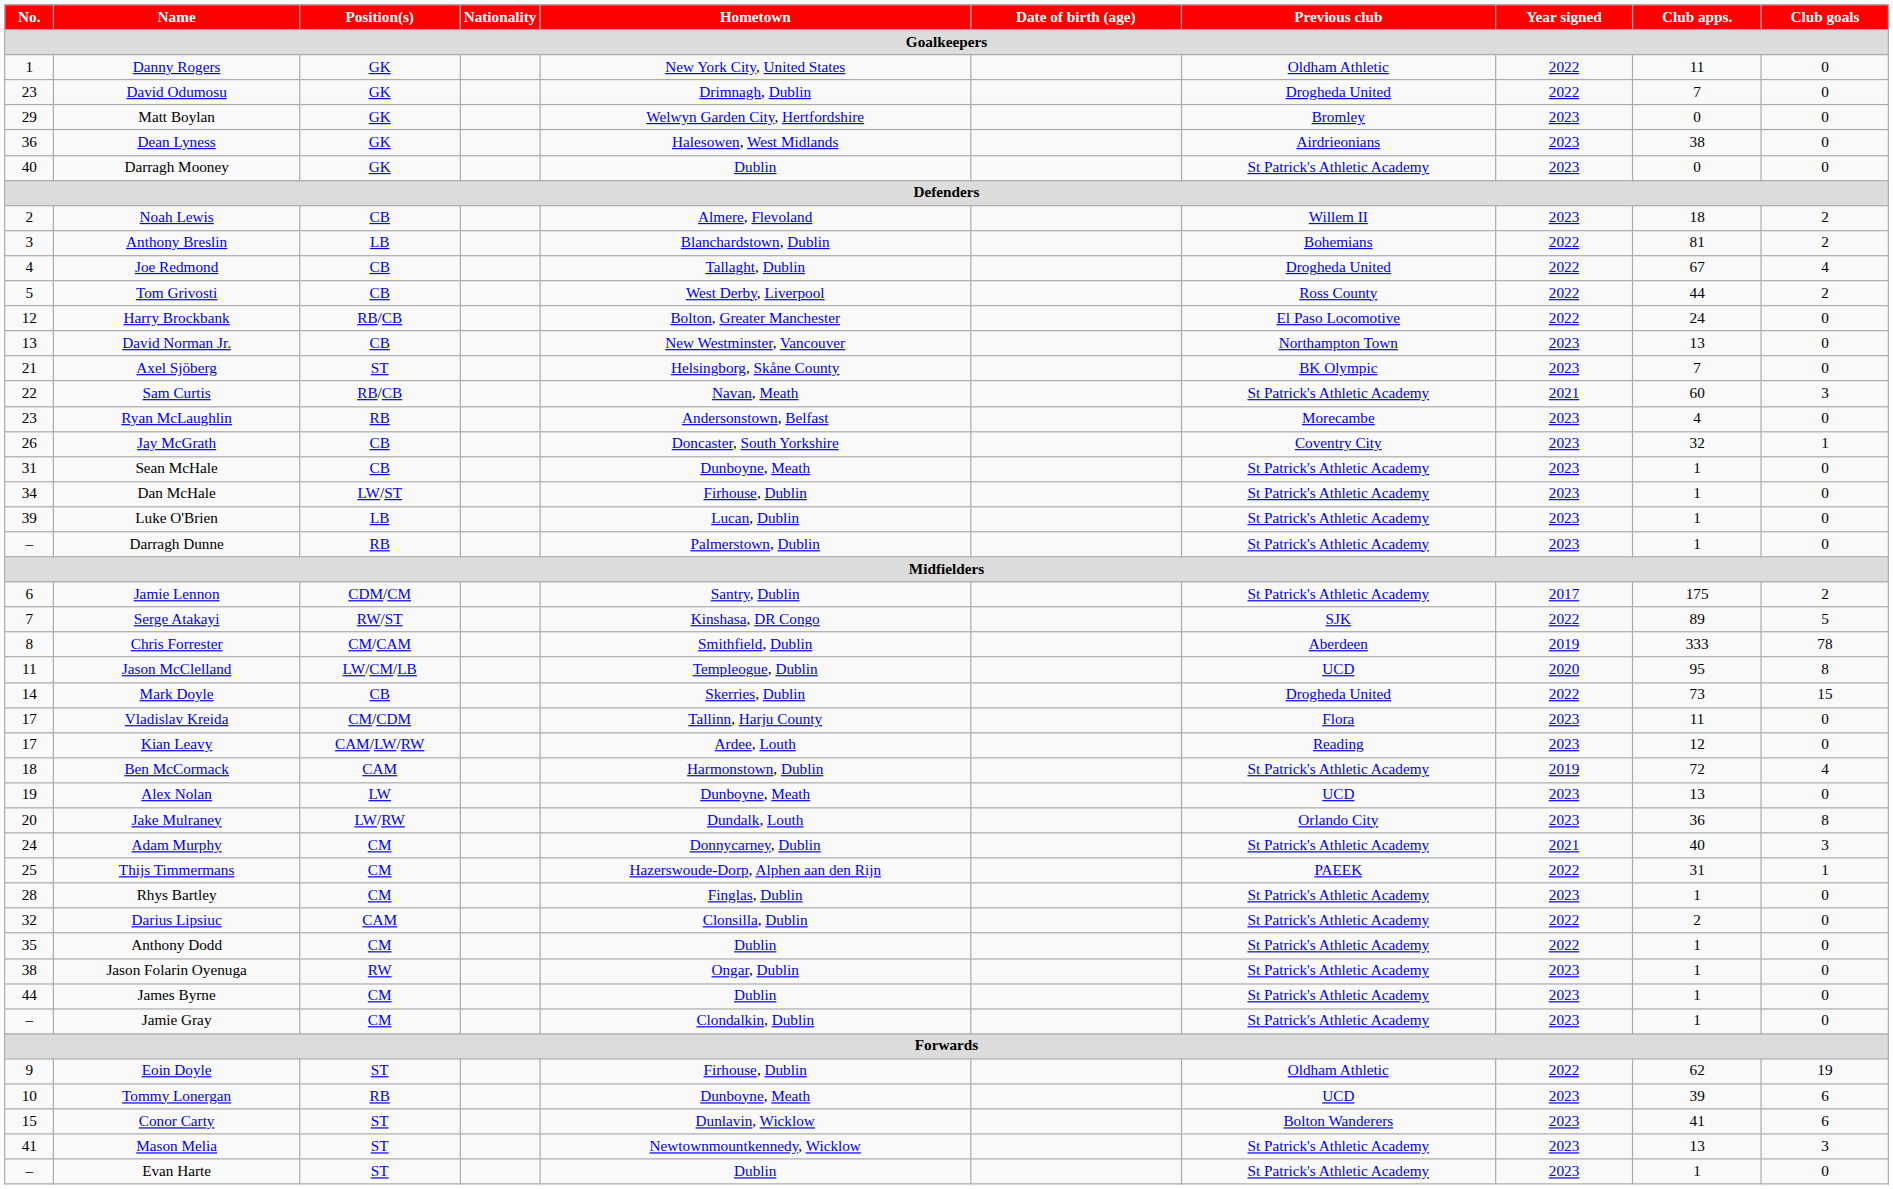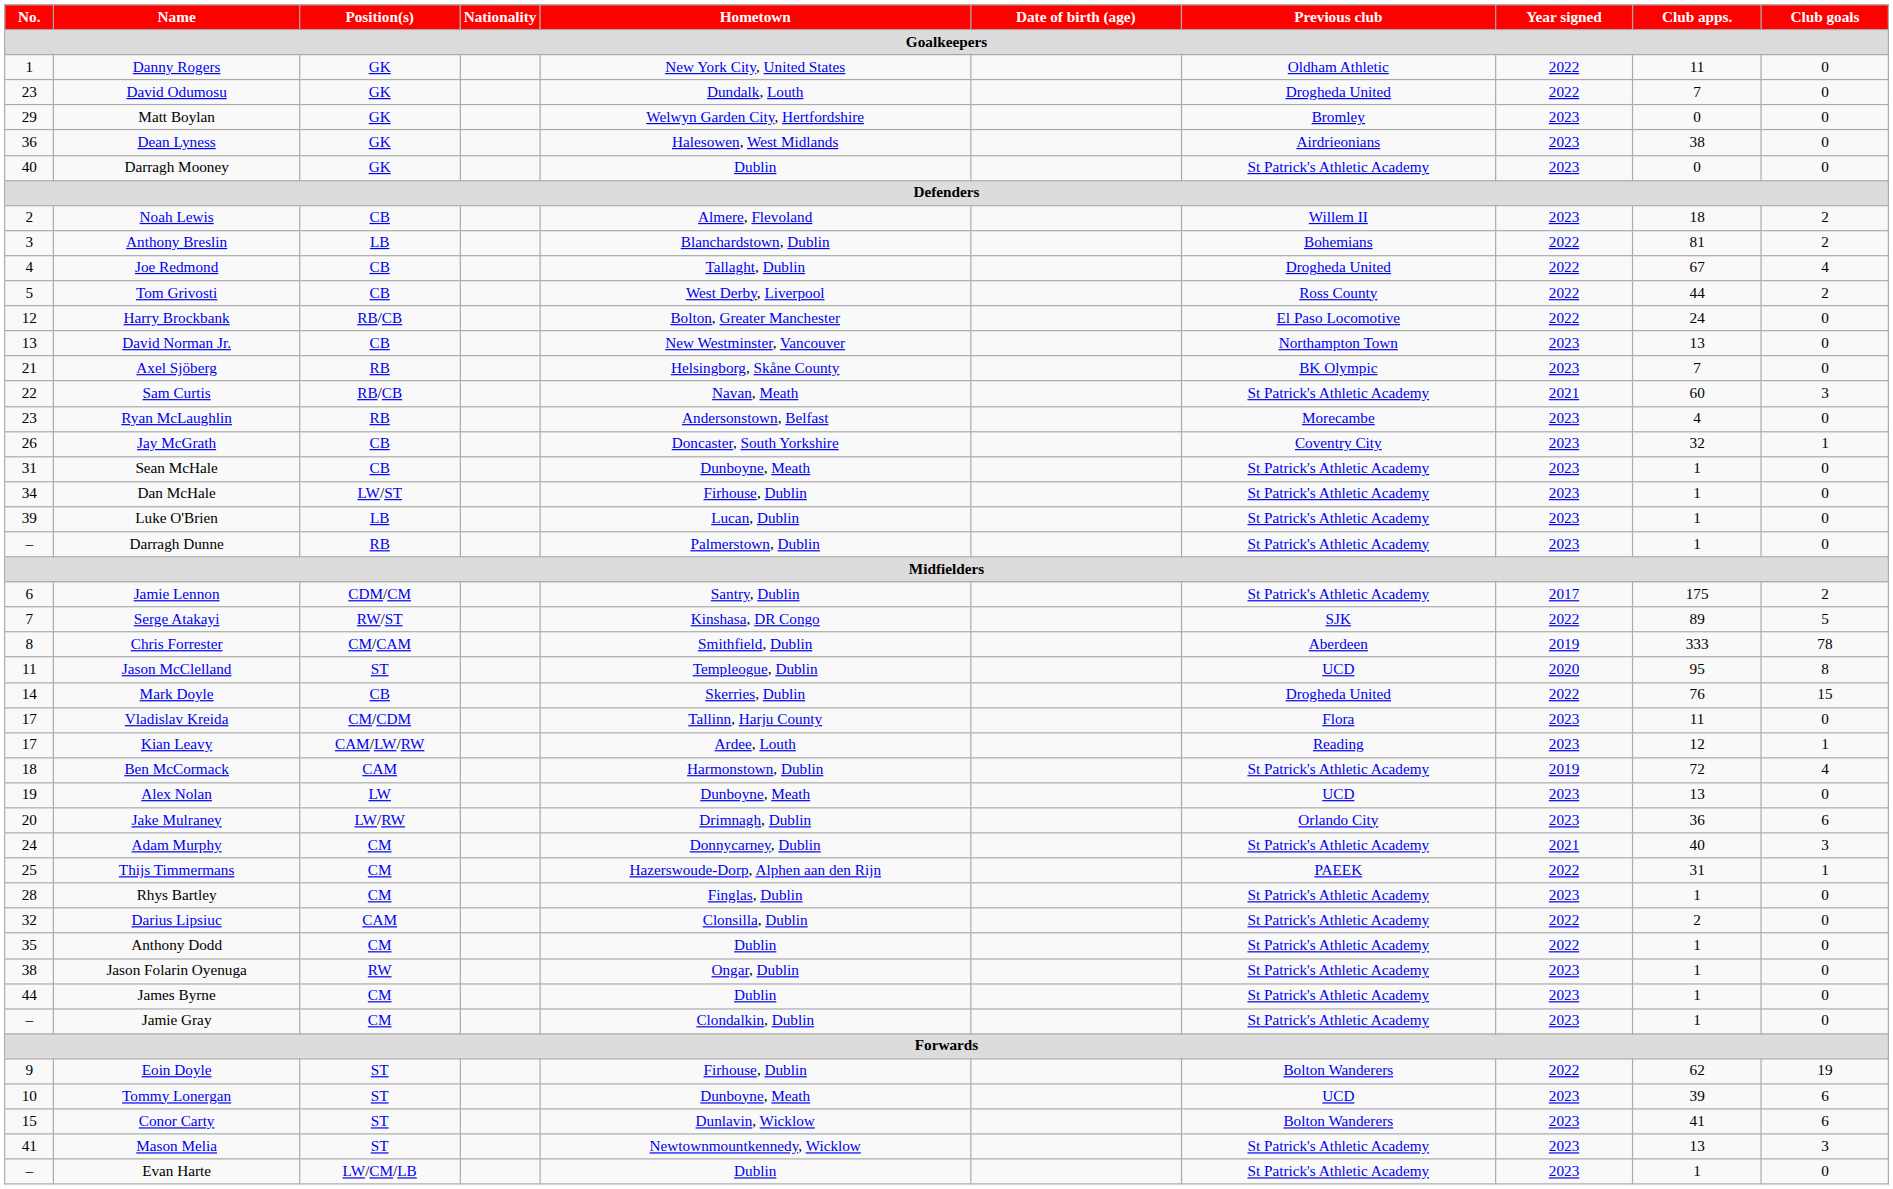David Odumosu | Hometown: Drimnagh, Dublin -> Dundalk, Louth
Axel Sjöberg | Position(s): ST -> RB
Jason McClelland | Position(s): LW/CM/LB -> ST
Mark Doyle | Club apps.: 73 -> 76
Kian Leavy | Club goals: 0 -> 1
Jake Mulraney | Hometown: Dundalk, Louth -> Drimnagh, Dublin
Jake Mulraney | Club goals: 8 -> 6
Eoin Doyle | Previous club: Oldham Athletic -> Bolton Wanderers
Tommy Lonergan | Position(s): RB -> ST
Evan Harte | Position(s): ST -> LW/CM/LB
